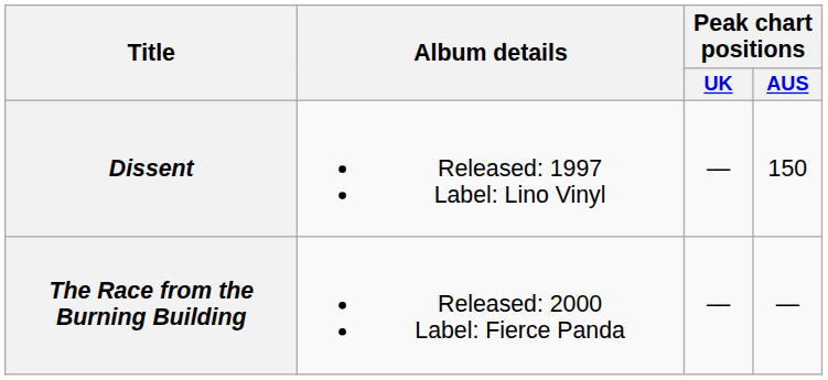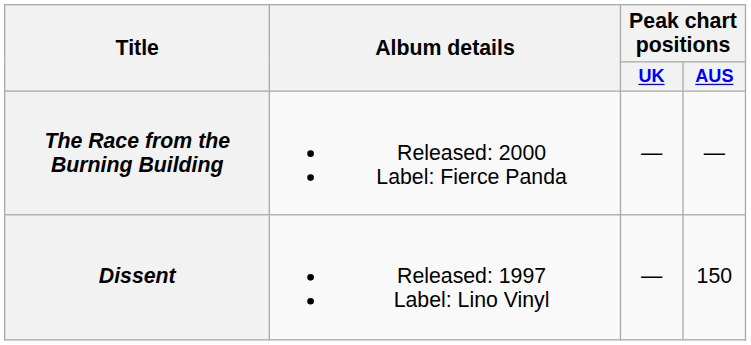rows swapped: Dissent <-> The Race from the Burning Building
